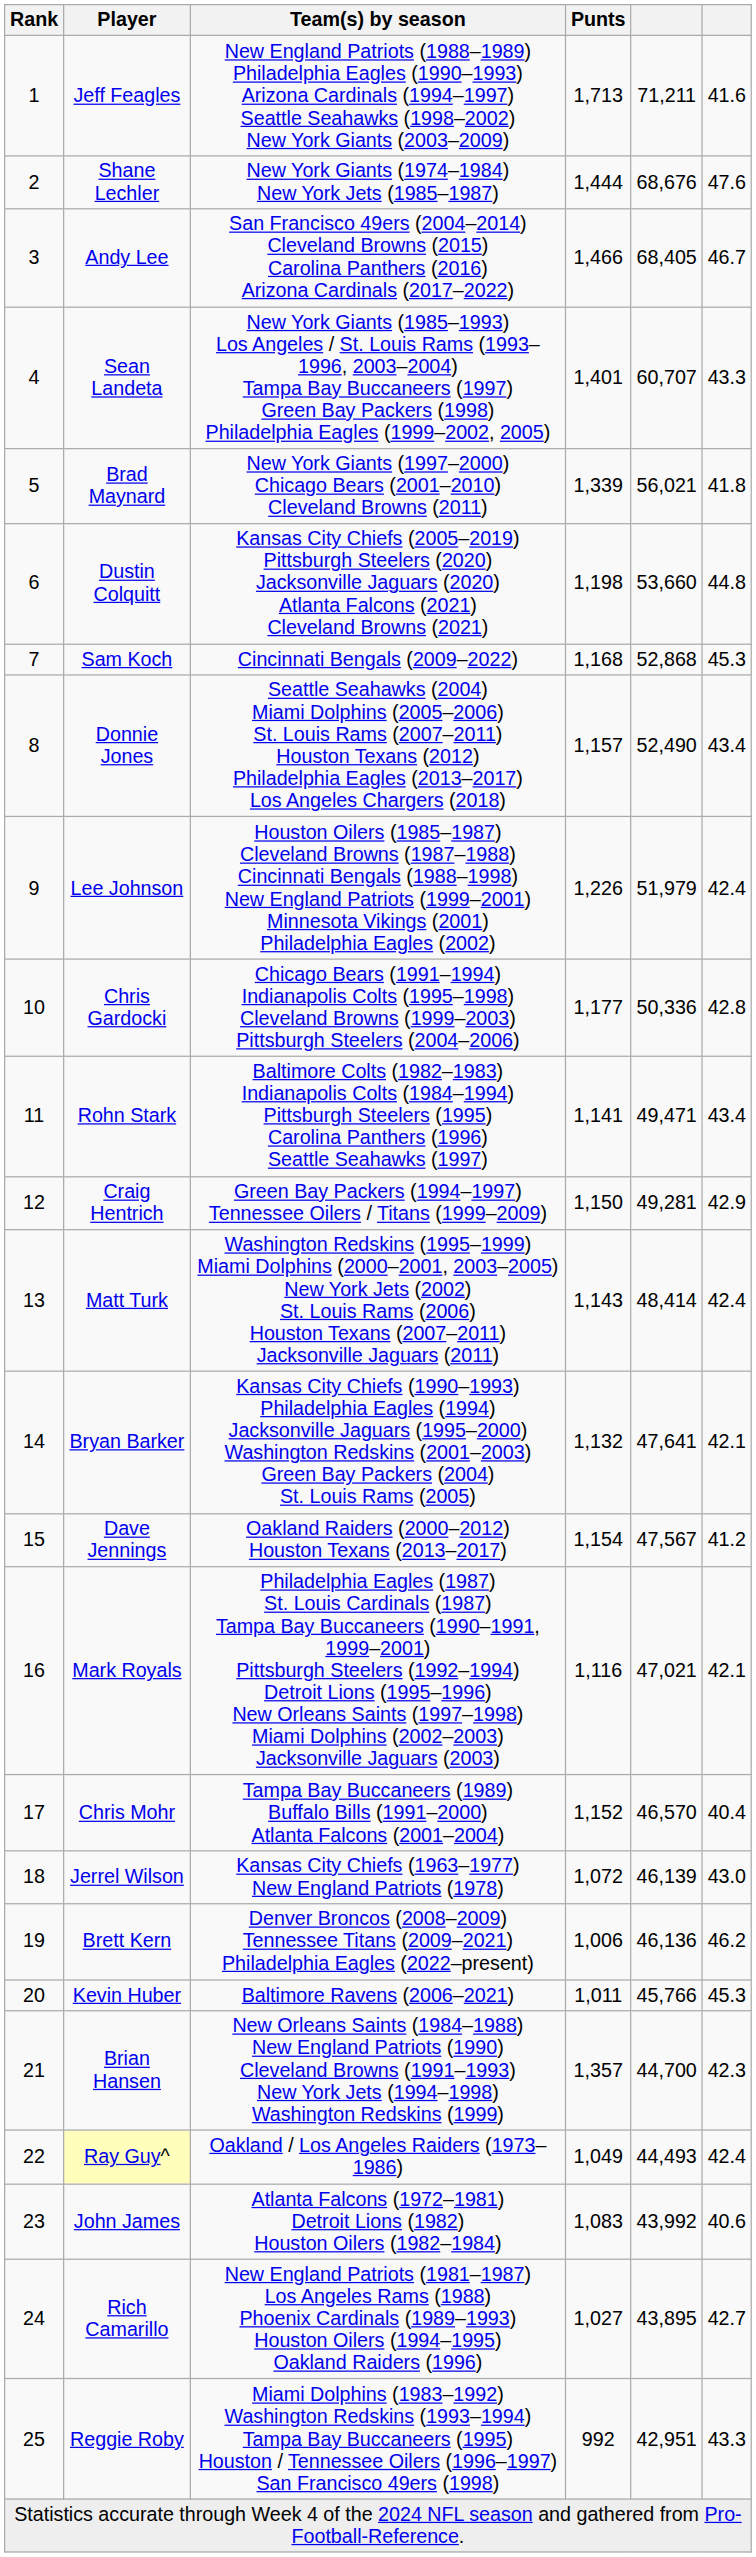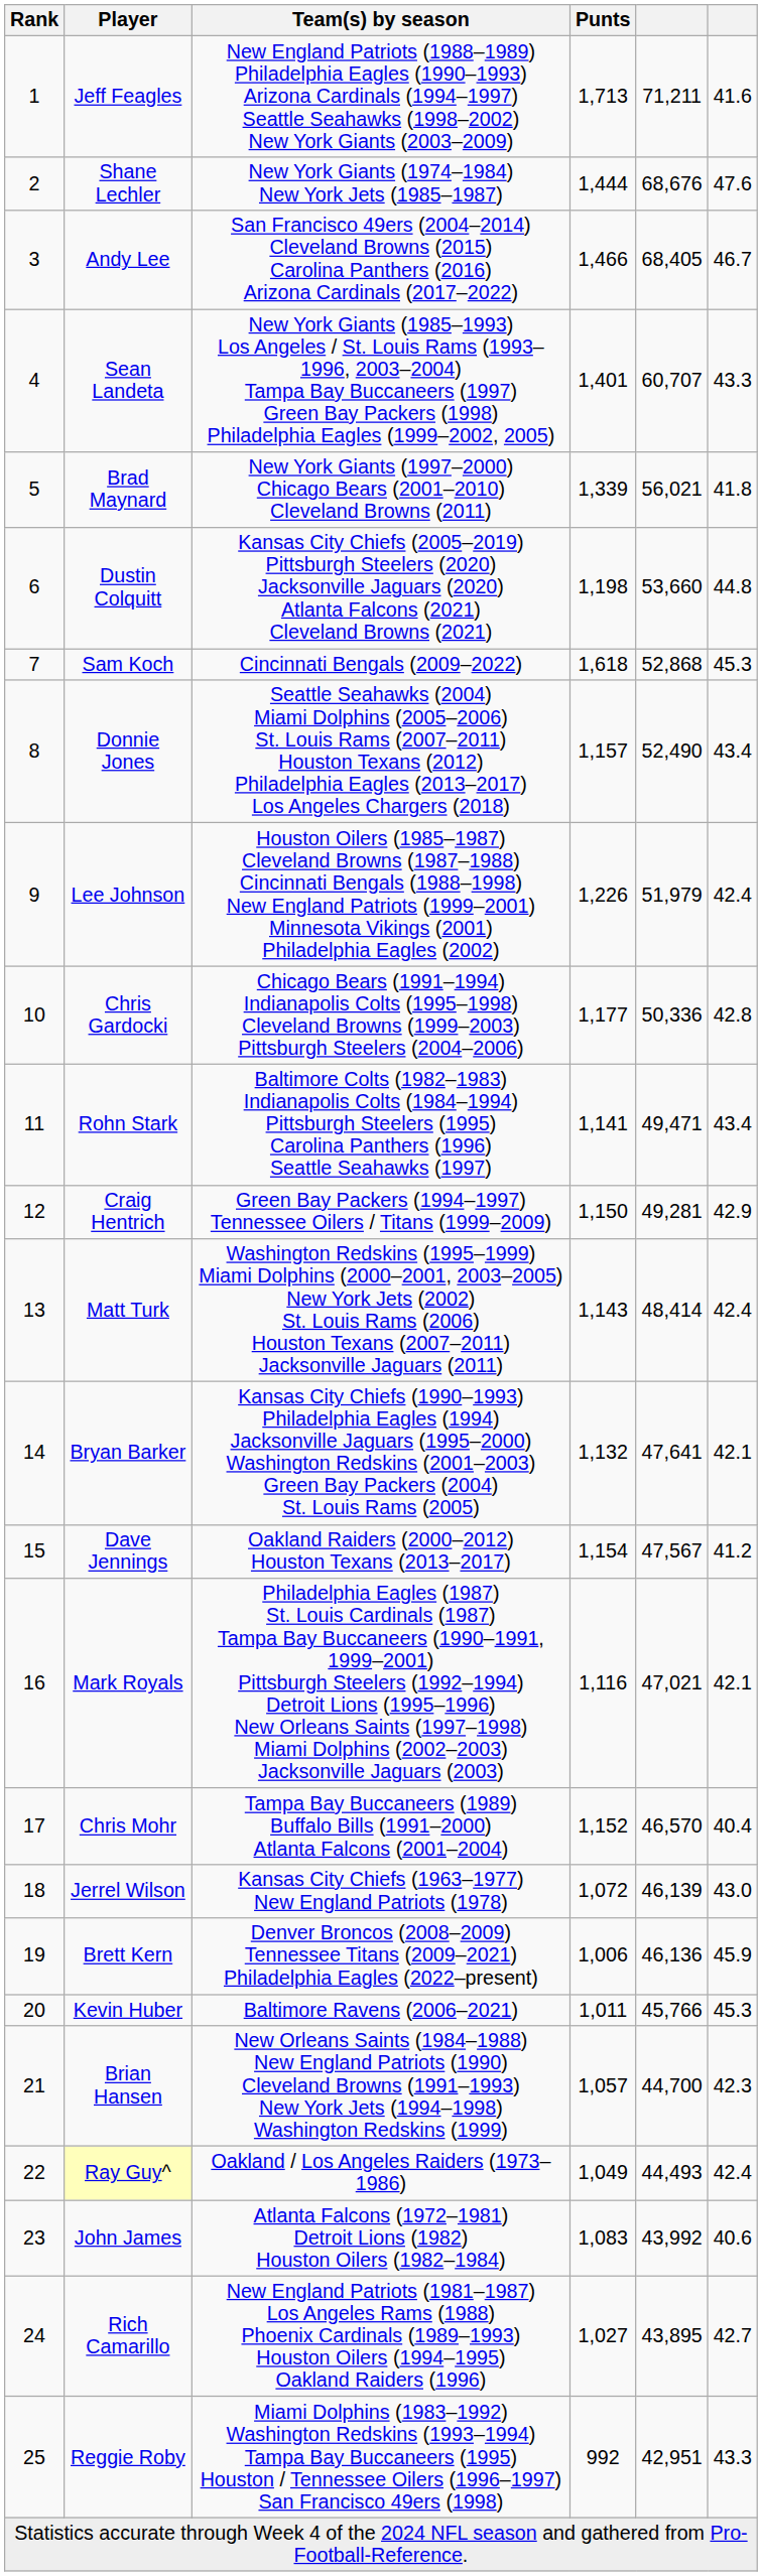Sam Koch | Punts: 1,168 -> 1,618
Brett Kern | column 6: 46.2 -> 45.9
Brian Hansen | Punts: 1,357 -> 1,057
